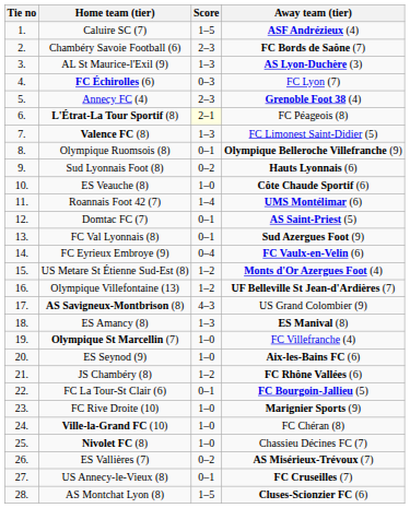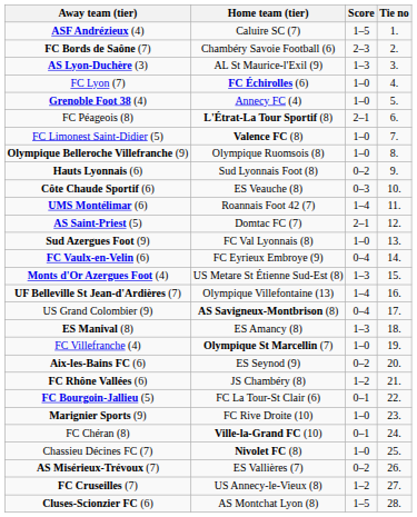columns swapped: Tie no <-> Away team (tier)
FC Échirolles (6) | Score: 0–3 -> 1–0
Annecy FC (4) | Score: 2–3 -> 1–0
L'Étrat-La Tour Sportif (8) | Score: lightyellow background -> no background
Valence FC (8) | Score: 1–3 -> 1–0
Olympique Ruomsois (8) | Score: 0–1 -> 1–0
ES Veauche (8) | Score: 1–0 -> 0–3
Domtac FC (7) | Score: 0–1 -> 2–1
FC Val Lyonnais (8) | Score: 0–1 -> 1–0
US Metare St Étienne Sud-Est (8) | Score: 1–2 -> 1–3
Olympique Villefontaine (13) | Score: 1–2 -> 1–4
AS Savigneux-Montbrison (8) | Score: 4–3 -> 0–4
ES Seynod (9) | Score: 1–0 -> 0–2
Ville-la-Grand FC (10) | Score: 1–0 -> 0–1
US Annecy-le-Vieux (8) | Score: 0–1 -> 1–2
